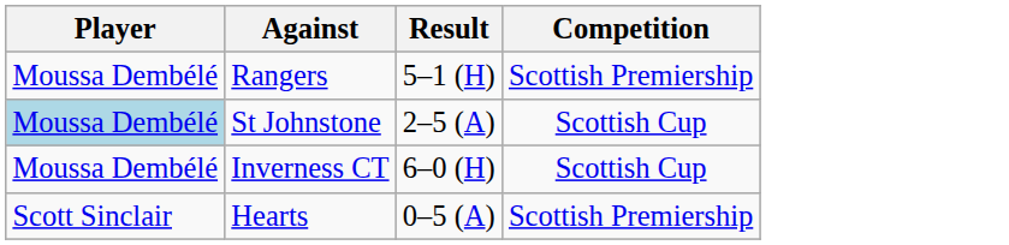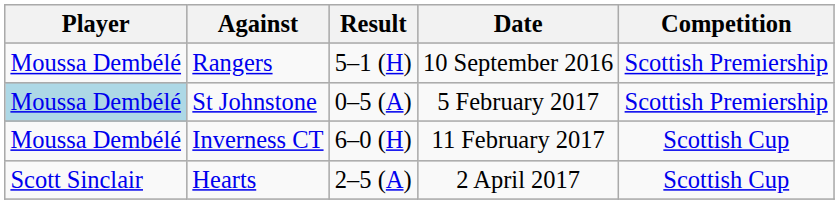+ column: Date | 10 September 2016 | 5 February 2017 | 11 February 2017 | 2 April 2017
St Johnstone | Result: 2–5 (A) -> 0–5 (A)
St Johnstone | Competition: Scottish Cup -> Scottish Premiership
Hearts | Result: 0–5 (A) -> 2–5 (A)
Hearts | Competition: Scottish Premiership -> Scottish Cup
